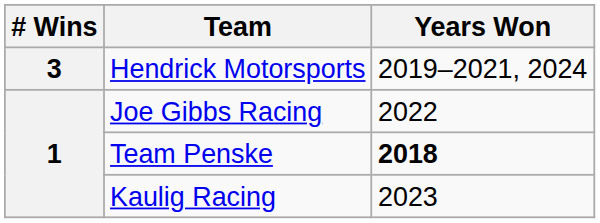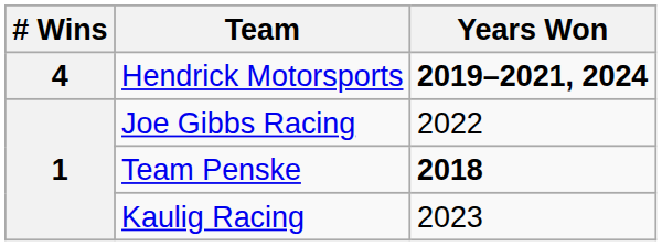Hendrick Motorsports | # Wins: 3 -> 4
Hendrick Motorsports | Years Won: normal -> bold
